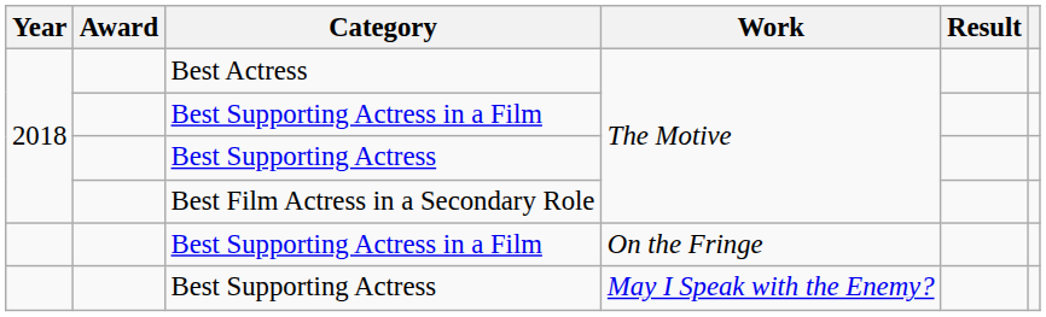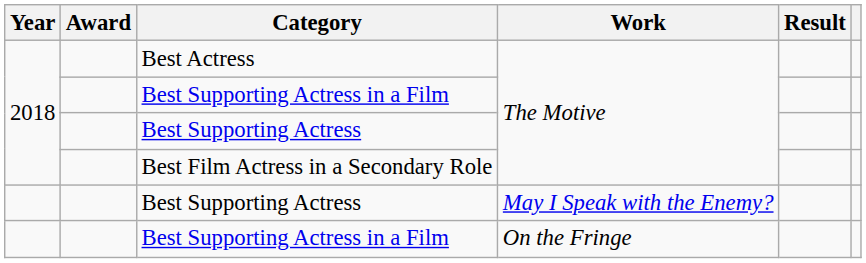rows swapped: Best Supporting Actress in a Film / On the Fringe <-> Best Supporting Actress / May I Speak with the Enemy?
